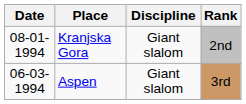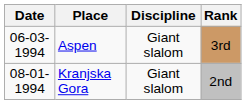rows swapped: Kranjska Gora <-> Aspen
